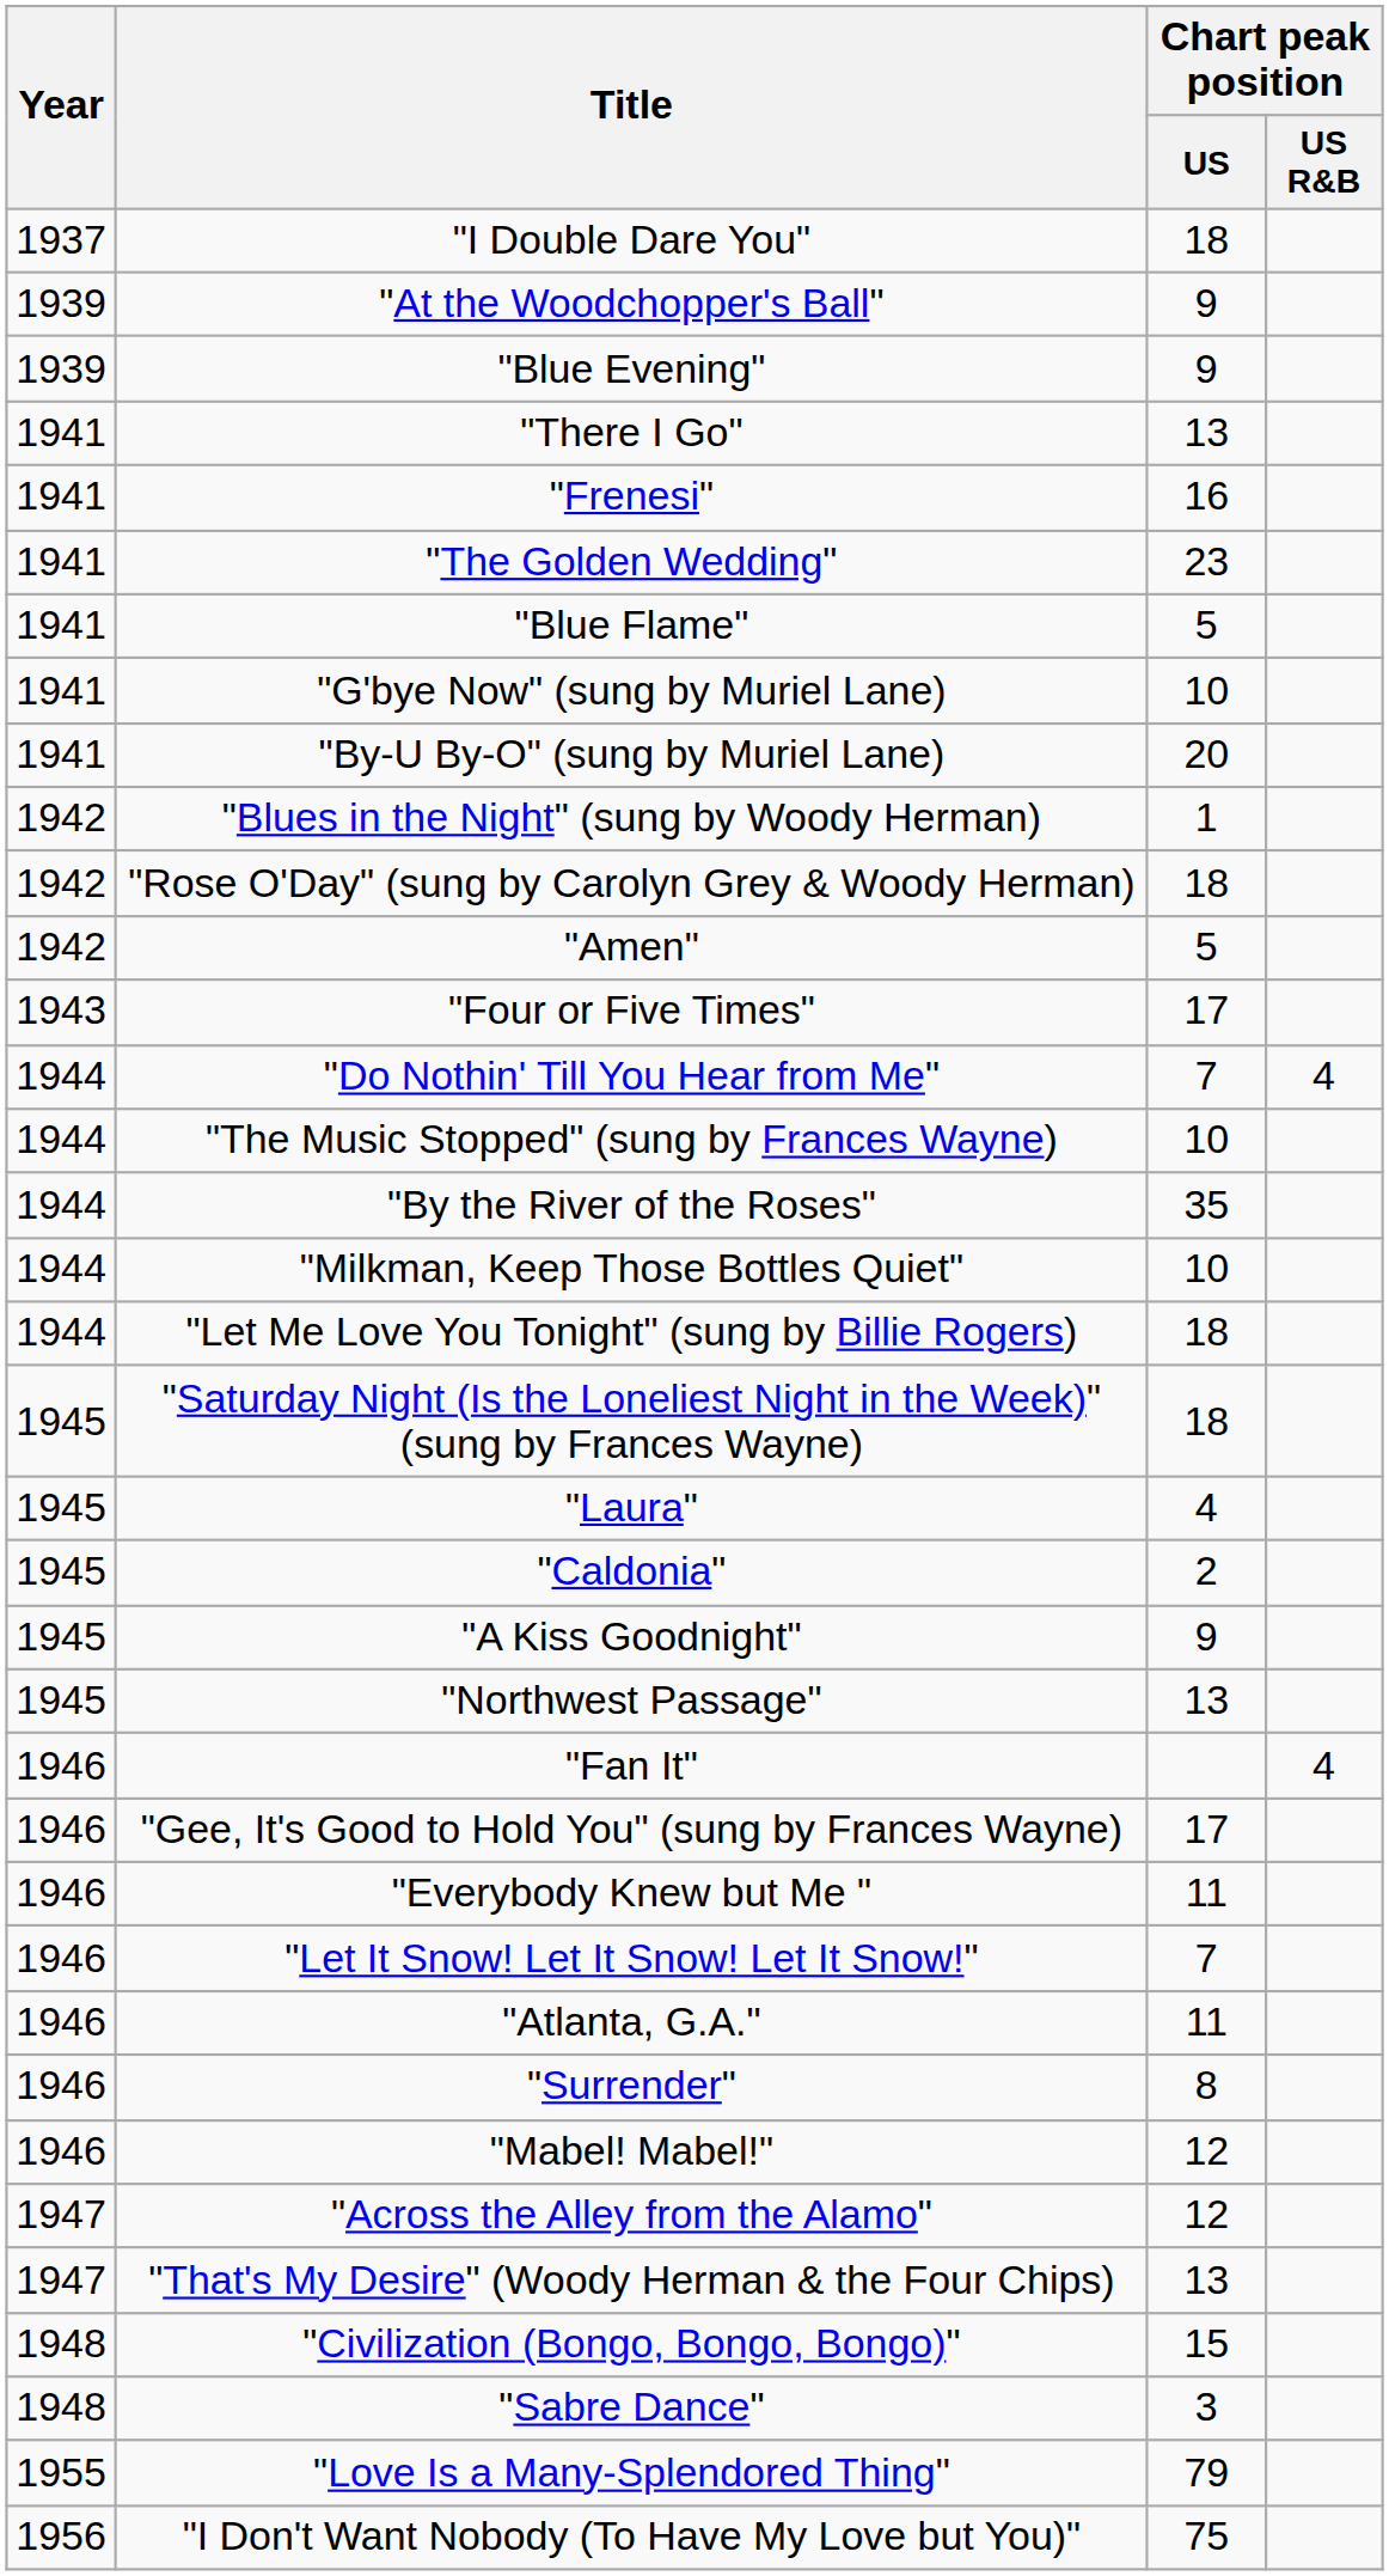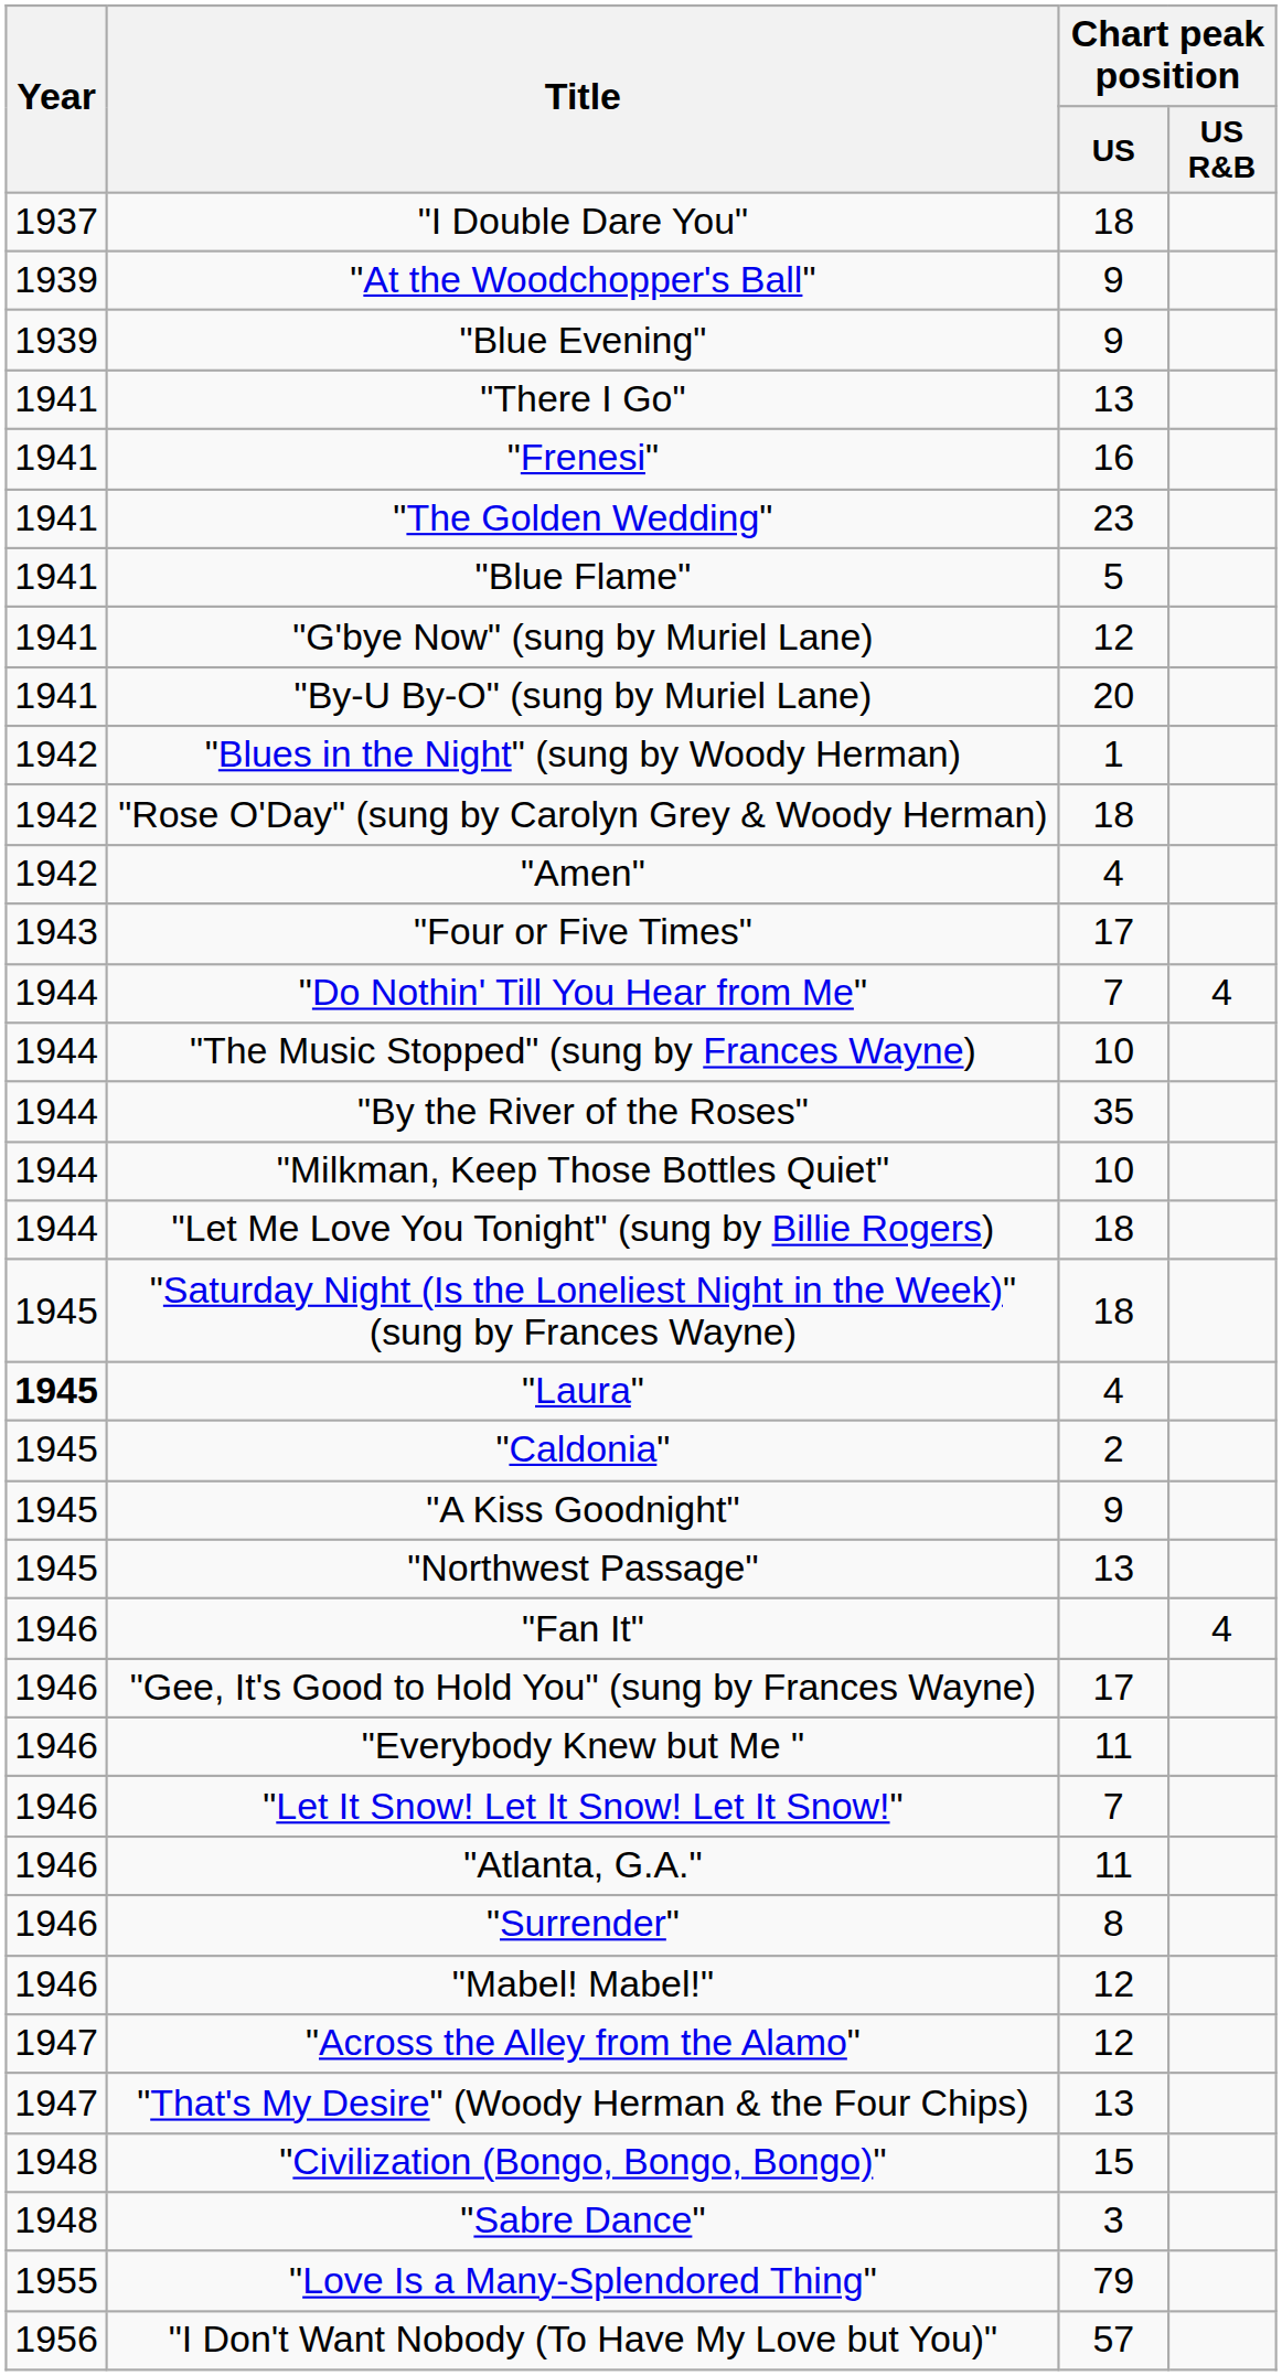"G'bye Now" (sung by Muriel Lane) | Chart peak position / US: 10 -> 12
"Amen" | Chart peak position / US: 5 -> 4
"Laura" | Year: normal -> bold
"I Don't Want Nobody (To Have My Love but You)" | Chart peak position / US: 75 -> 57
